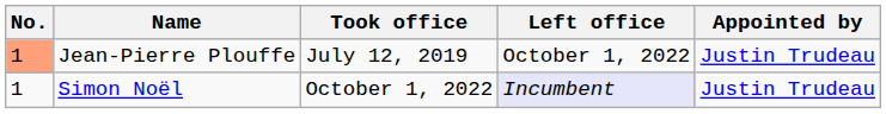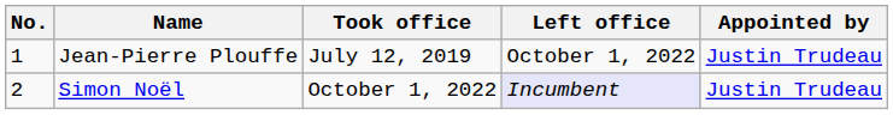Jean-Pierre Plouffe | No.: lightsalmon background -> no background
Simon Noël | No.: 1 -> 2
